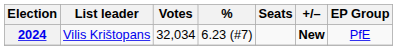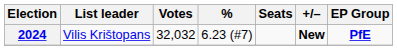2024 | Votes: 32,034 -> 32,032
2024 | EP Group: normal -> bold
